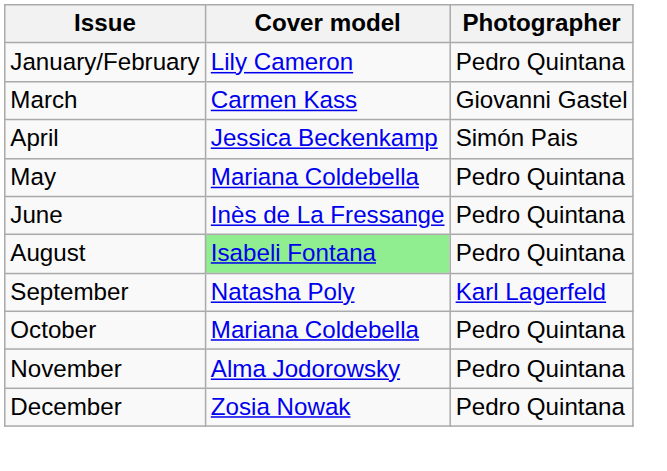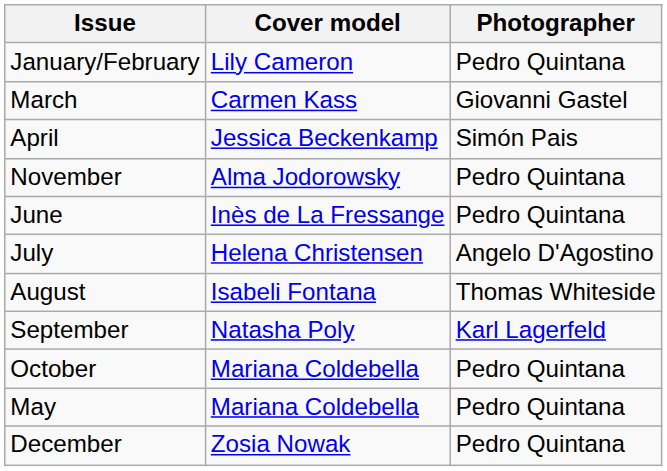rows swapped: May <-> November
+ row: July | Helena Christensen | Angelo D'Agostino
August | Cover model: lightgreen background -> no background
August | Photographer: Pedro Quintana -> Thomas Whiteside
